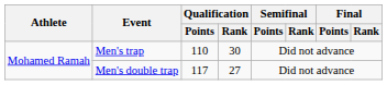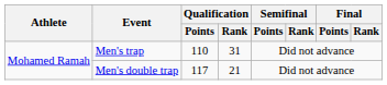Men's trap | Qualification / Rank: 30 -> 31
Men's double trap | Qualification / Rank: 27 -> 21
